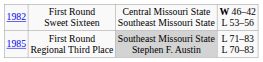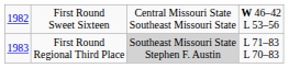First Round Regional Third Place | column 1: 1985 -> 1983
